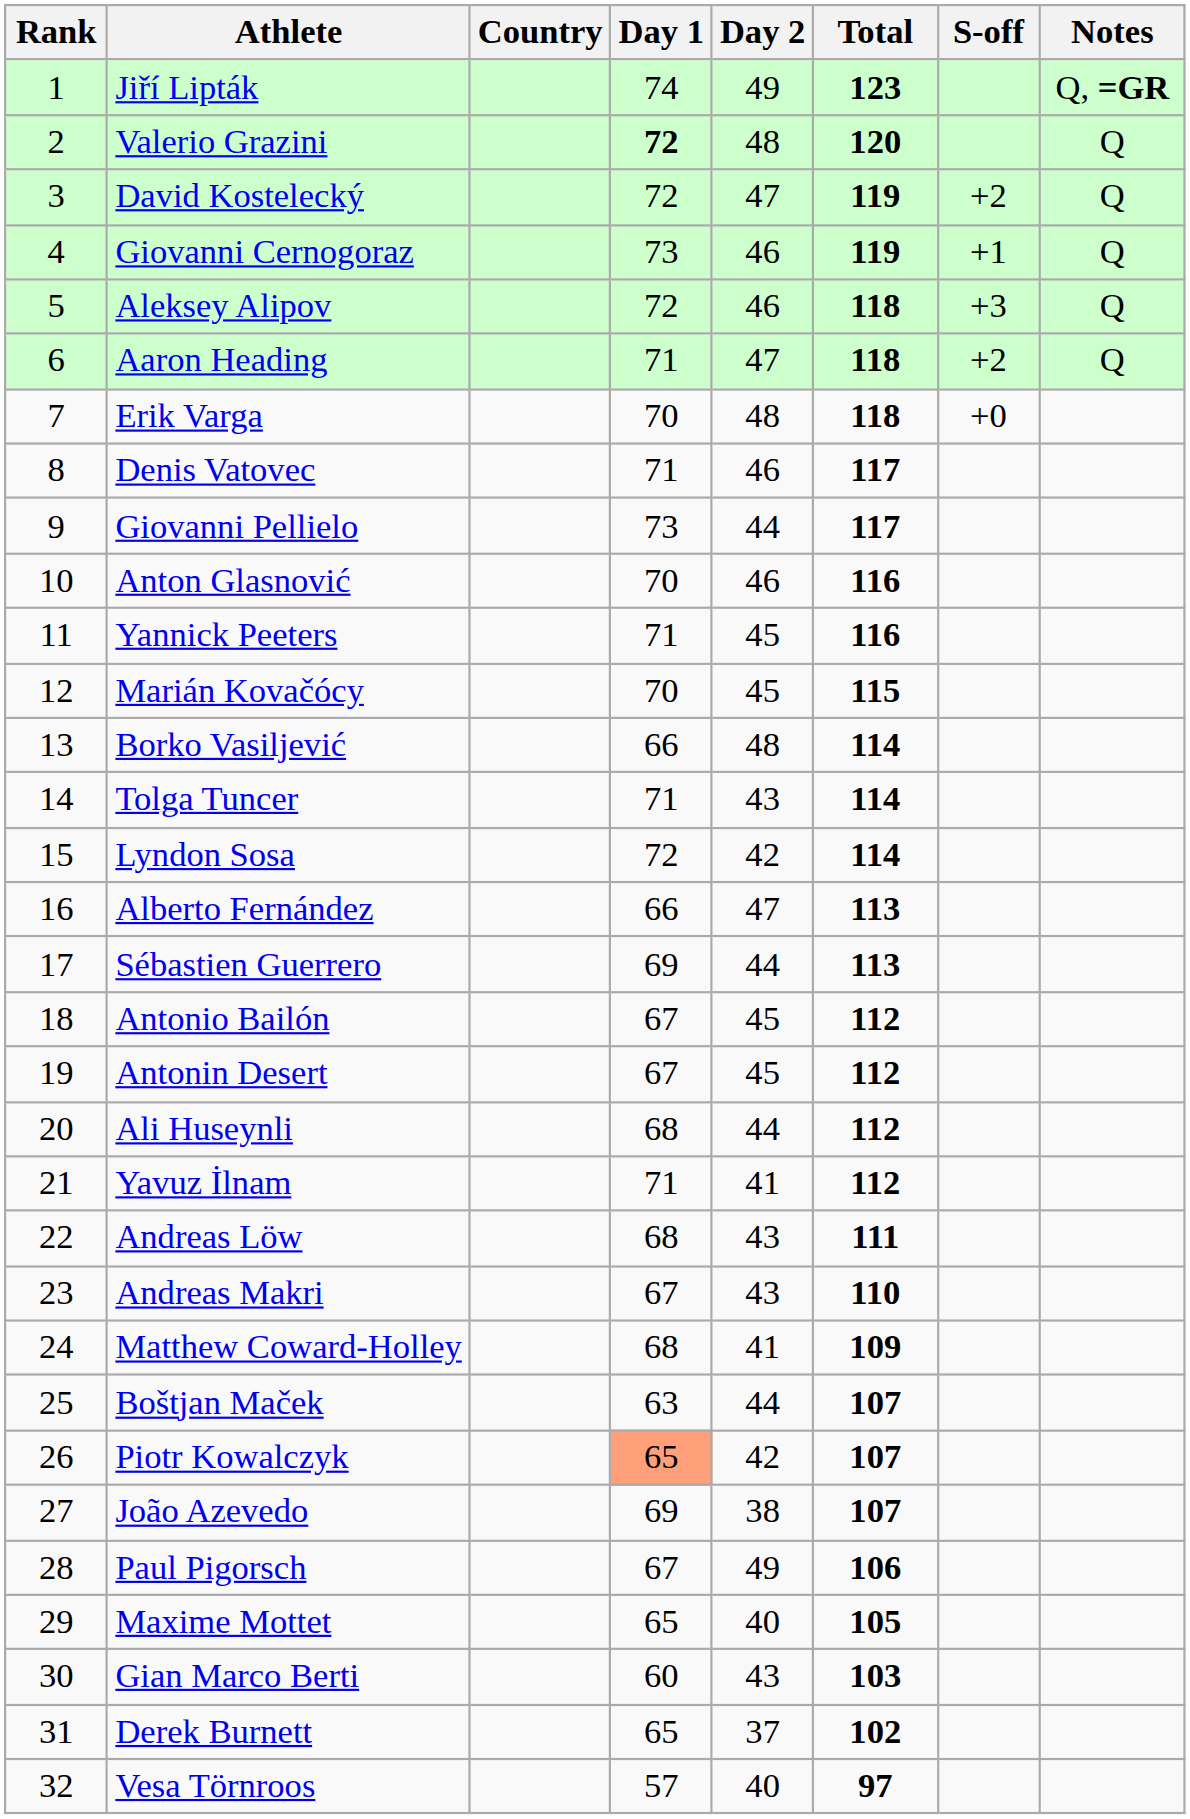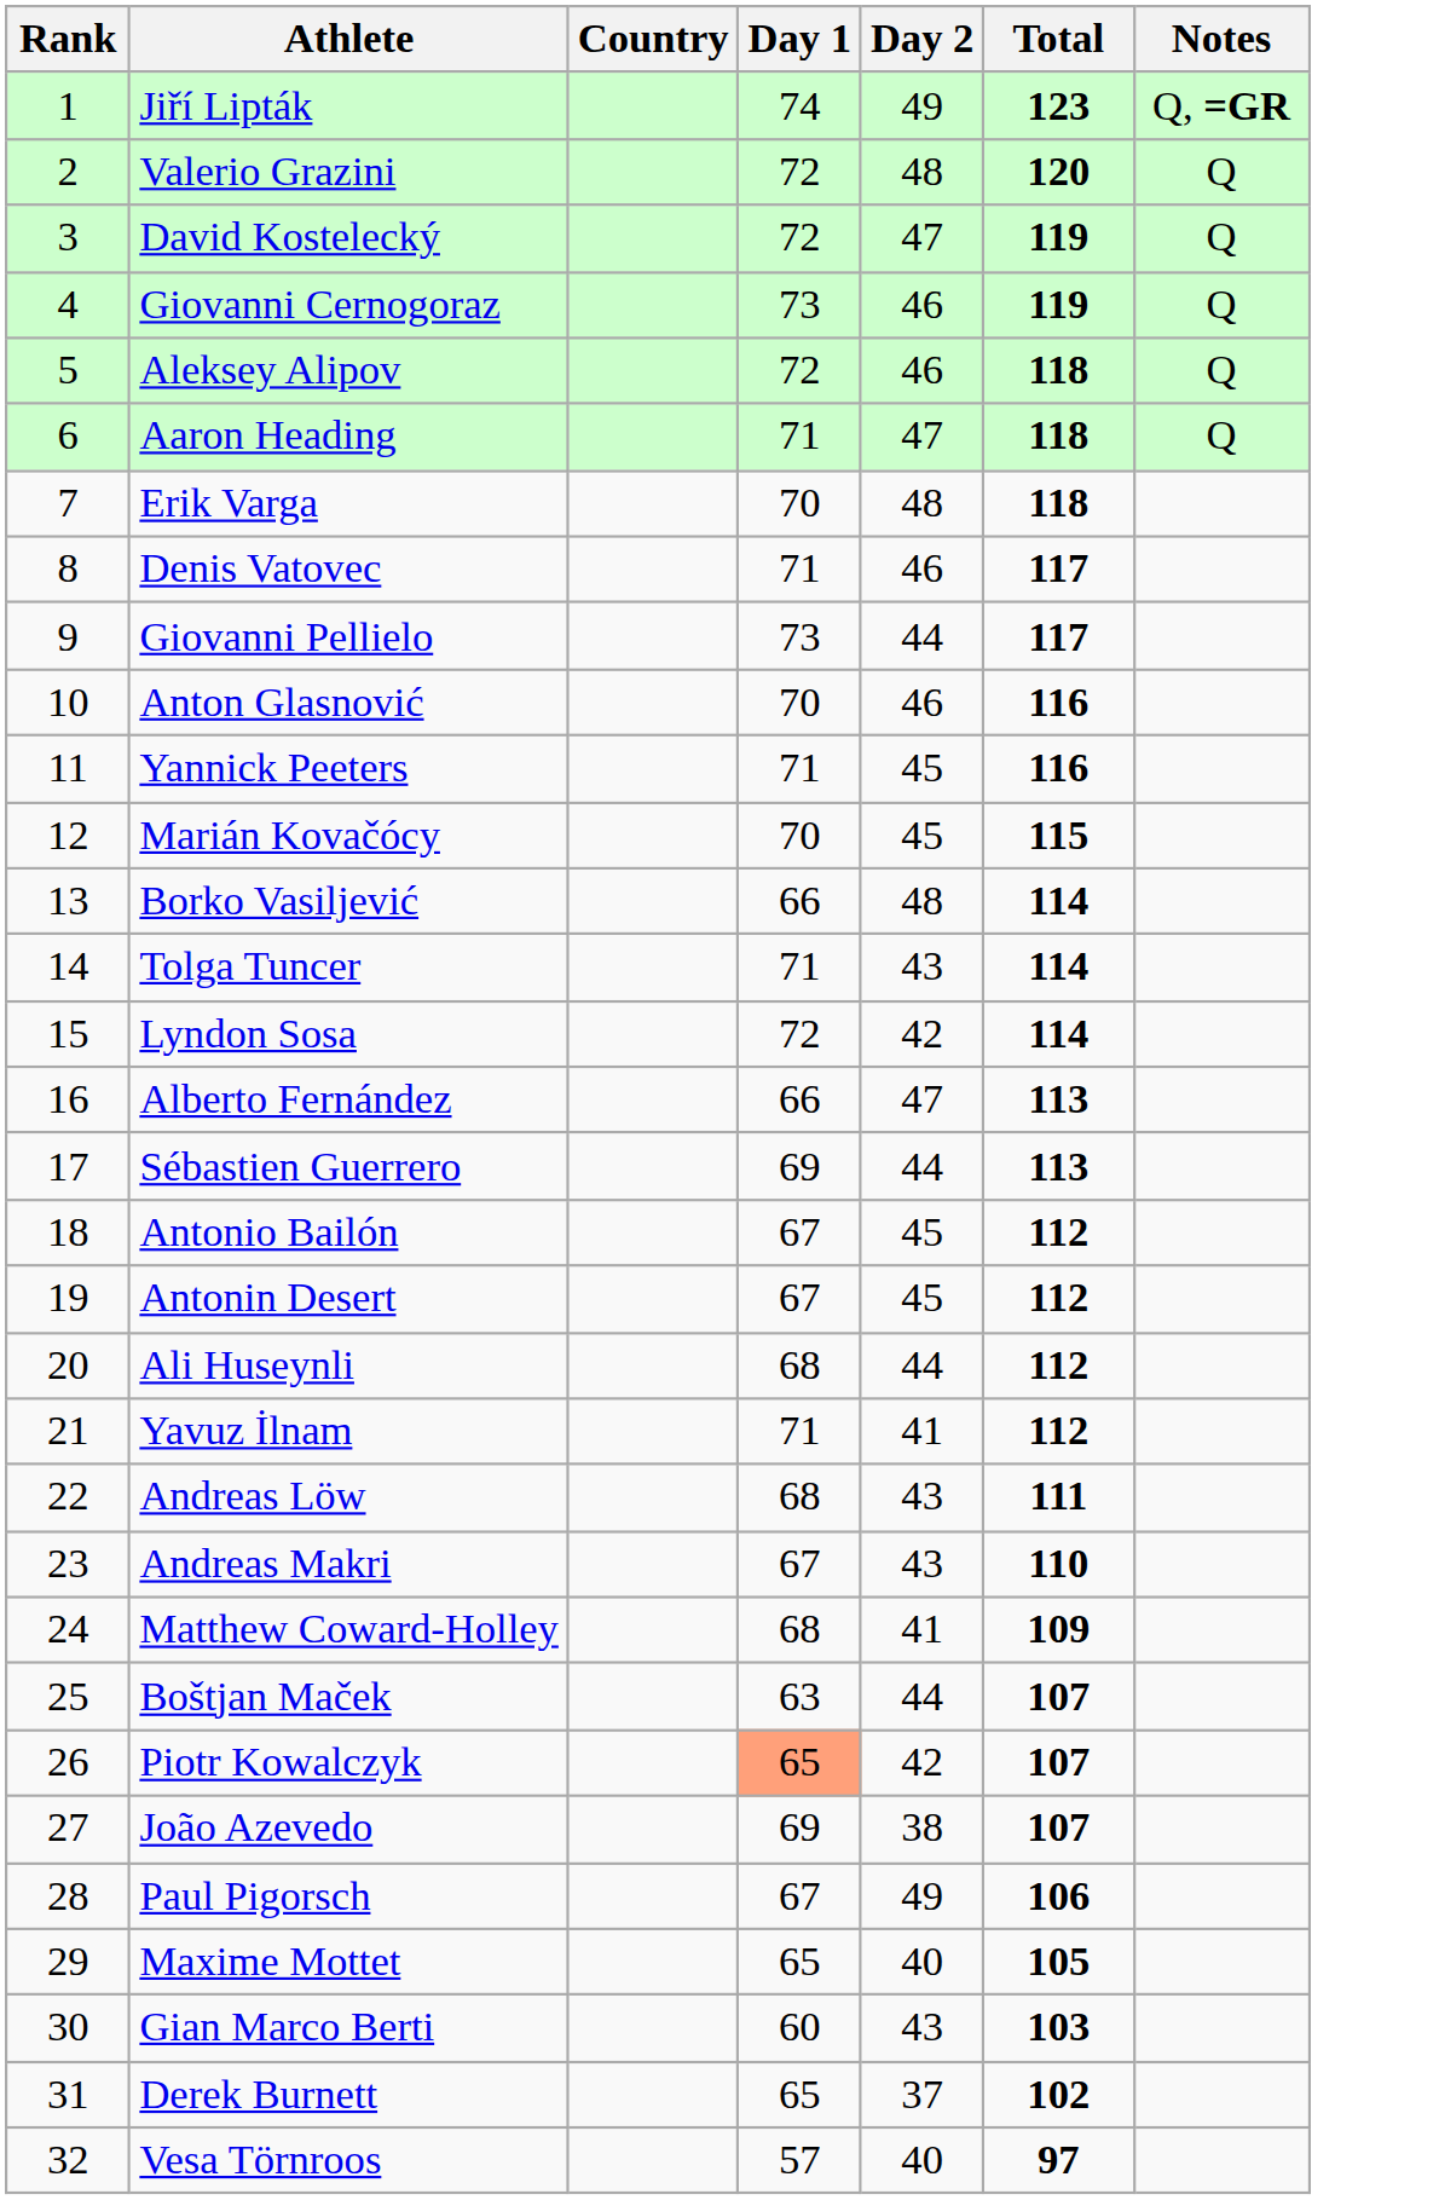- column: S-off | +2 | +1 | +3 | +2 | +0
Valerio Grazini | Day 1: bold -> normal
